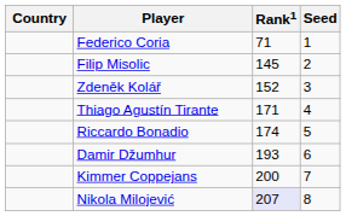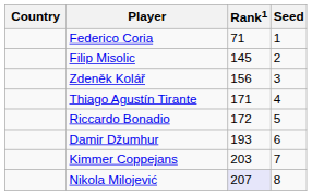Zdeněk Kolář | Rank1: 152 -> 156
Riccardo Bonadio | Rank1: 174 -> 172
Kimmer Coppejans | Rank1: 200 -> 203
